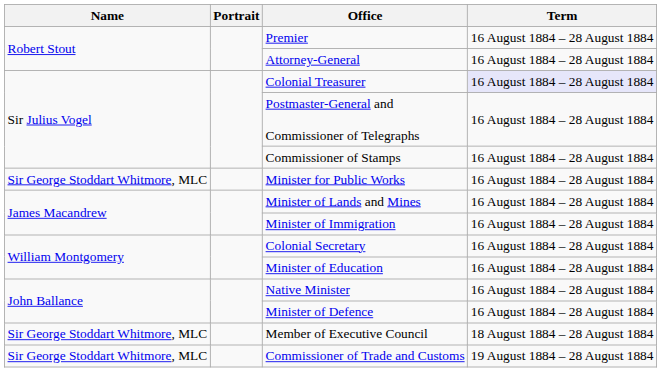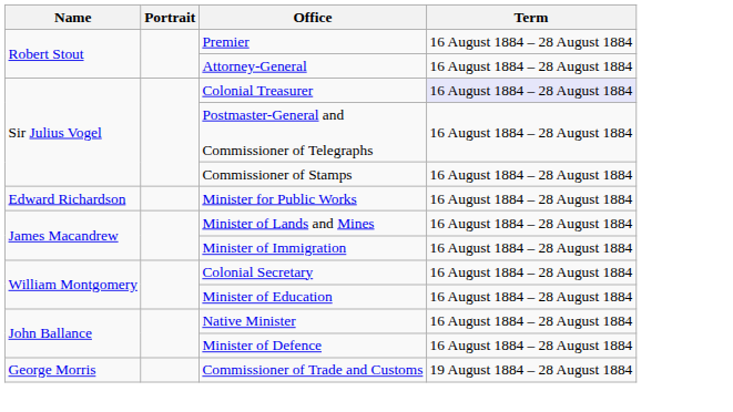Minister for Public Works | Name: Sir George Stoddart Whitmore, MLC -> Edward Richardson
- row: Sir George Stoddart Whitmore, MLC | Member of Executive Council | 18 August 1884 – 28 August 1884
Commissioner of Trade and Customs | Name: Sir George Stoddart Whitmore, MLC -> George Morris
